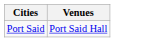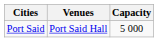+ column: Capacity | 5 000
